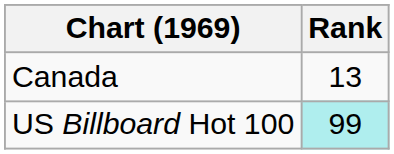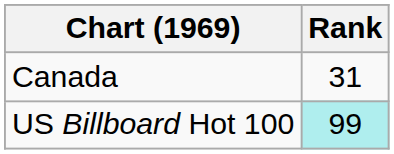Canada | Rank: 13 -> 31
